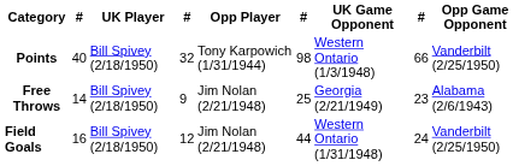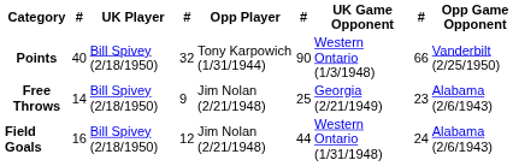Points | column 6: 98 -> 90
Field Goals | Opp Game Opponent: Vanderbilt (2/25/1950) -> Alabama (2/6/1943)
